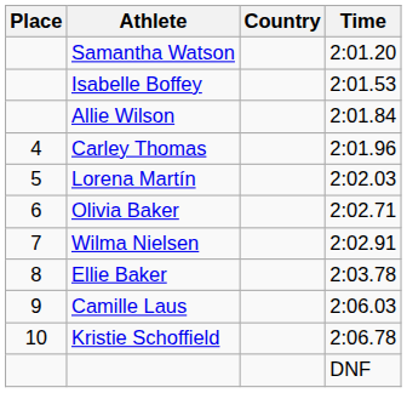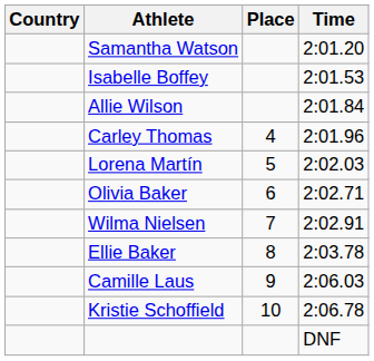columns swapped: Place <-> Country
